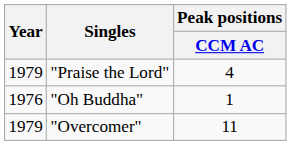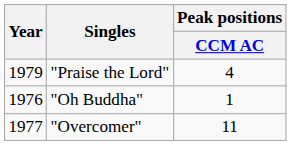"Overcomer" | Year: 1979 -> 1977
